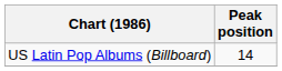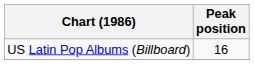US Latin Pop Albums (Billboard) | Peak position: 14 -> 16
